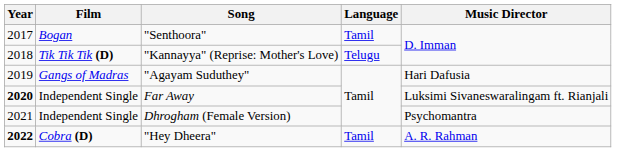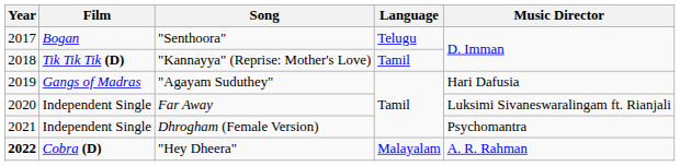"Senthoora" | Language: Tamil -> Telugu
"Kannayya" (Reprise: Mother's Love) | Language: Telugu -> Tamil
Far Away | Year: bold -> normal
"Hey Dheera" | Language: Tamil -> Malayalam
